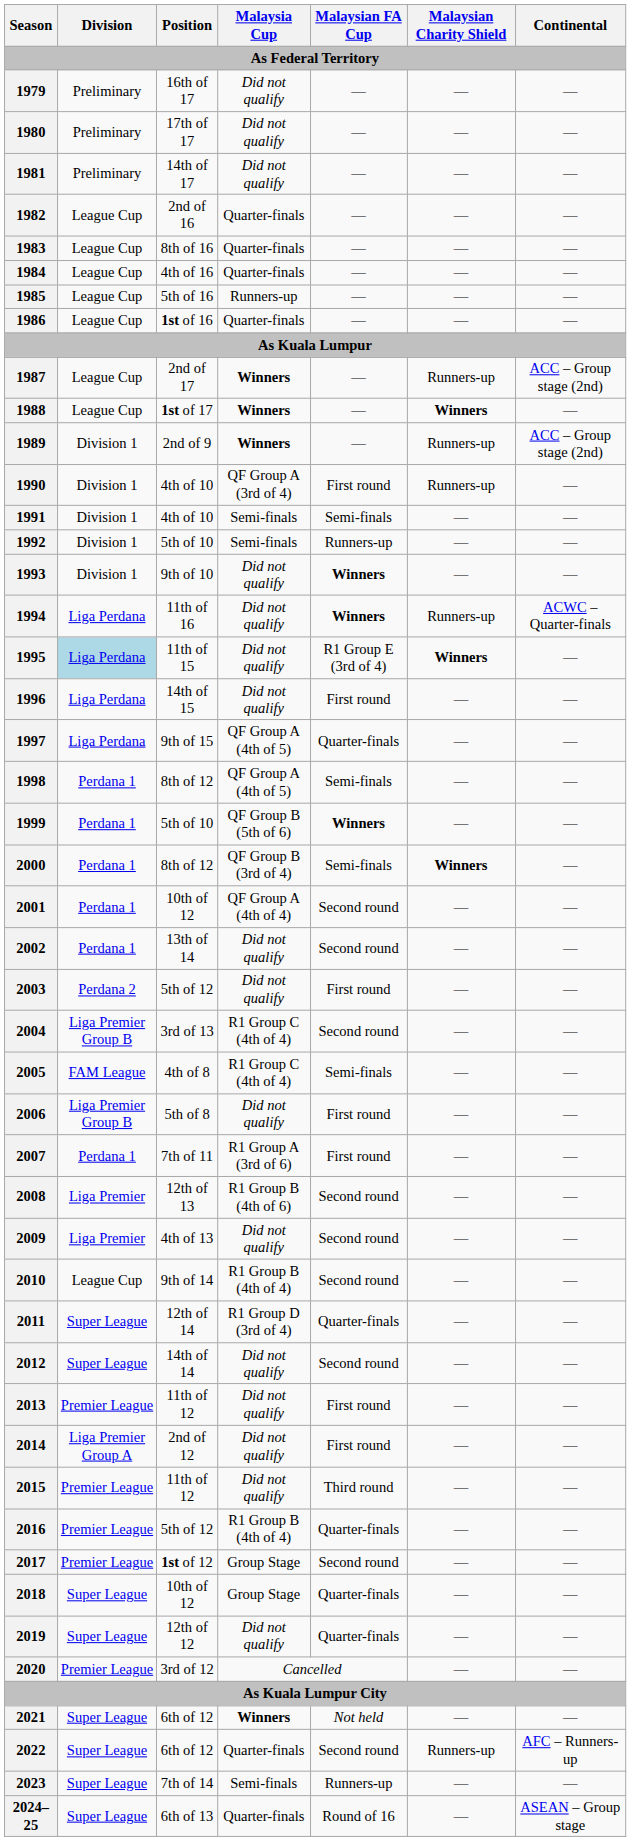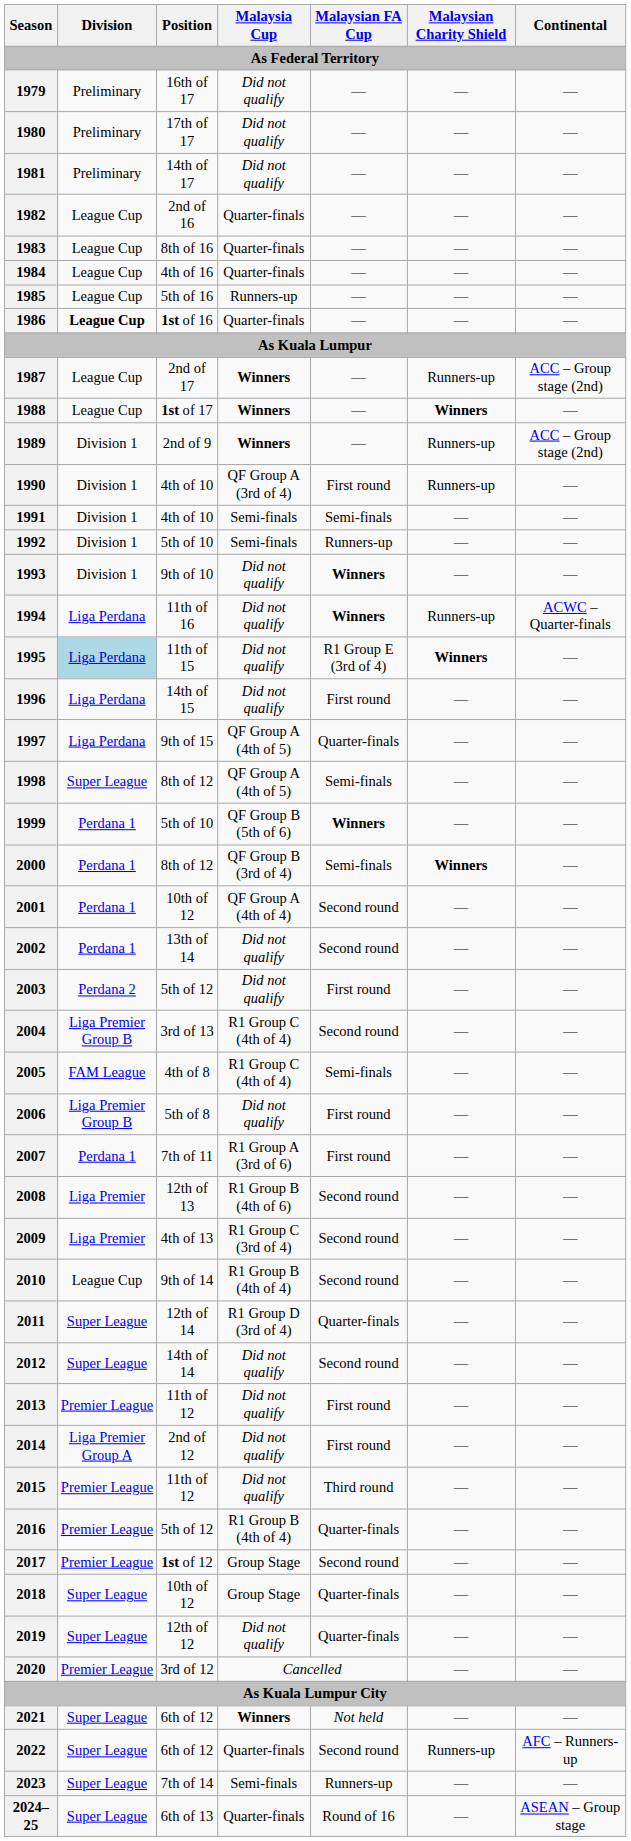1986 | Division: normal -> bold
1998 | Division: Perdana 1 -> Super League
2009 | Malaysia Cup: Did not qualify -> R1 Group C (3rd of 4)
